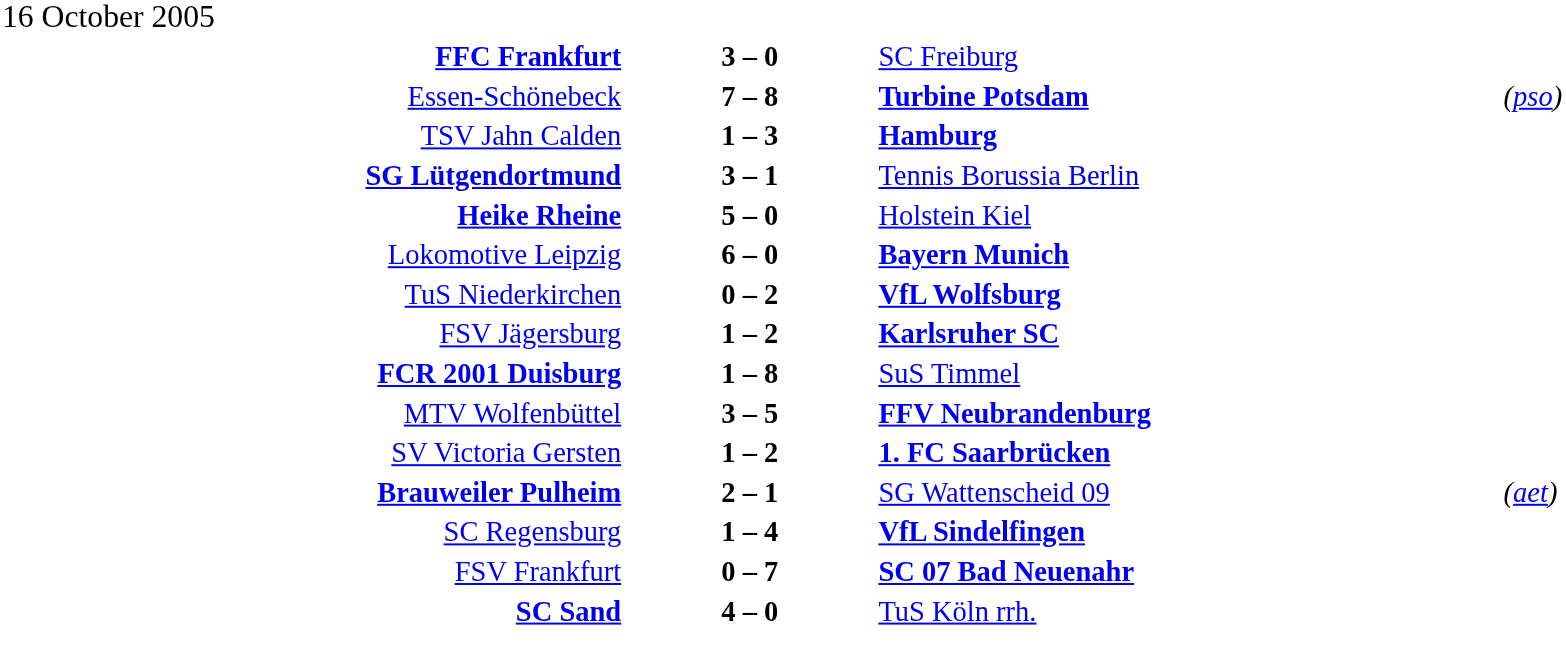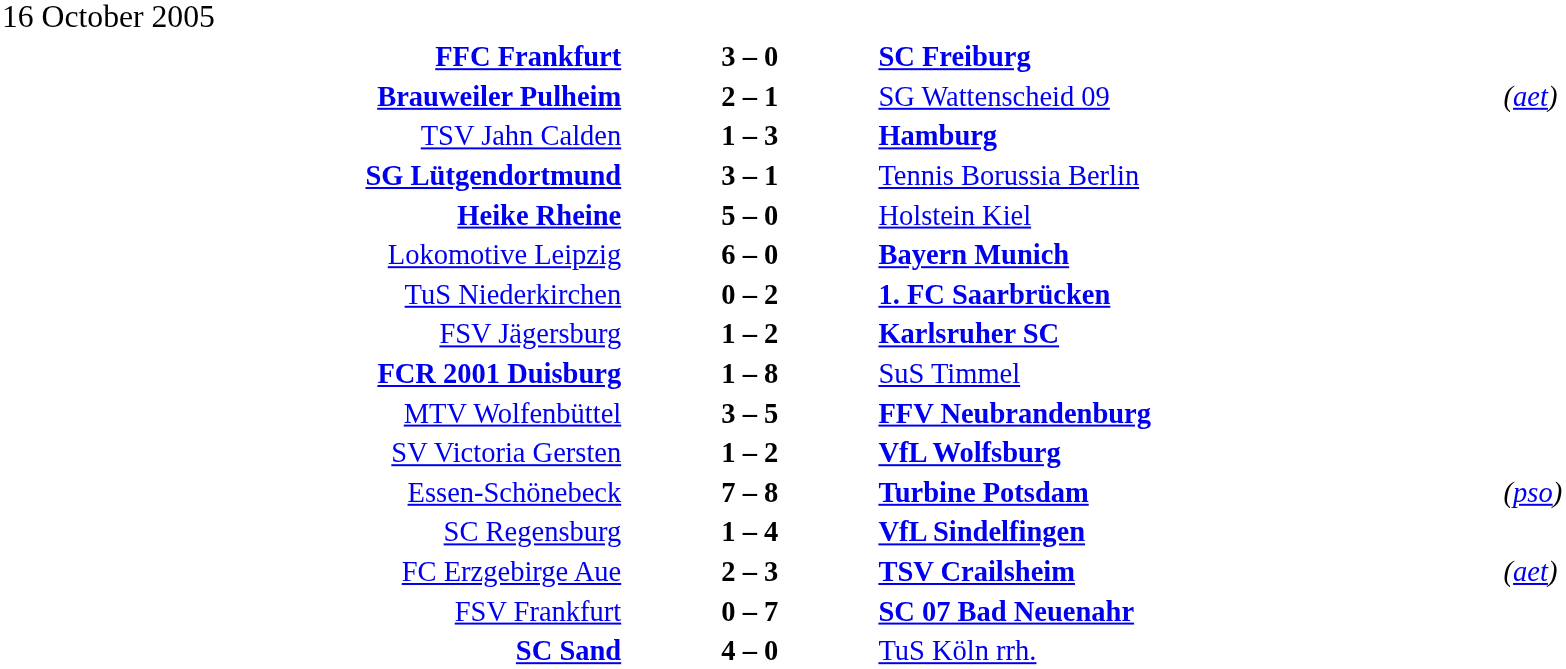FFC Frankfurt | column 3: normal -> bold
rows swapped: Essen-Schönebeck <-> Brauweiler Pulheim
TuS Niederkirchen | column 3: VfL Wolfsburg -> 1. FC Saarbrücken
SV Victoria Gersten | column 3: 1. FC Saarbrücken -> VfL Wolfsburg
+ row: FC Erzgebirge Aue | 2 – 3 | TSV Crailsheim | (aet)
